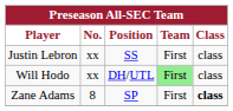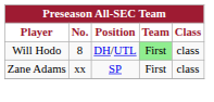- row: Justin Lebron | xx | SS | First | class
Will Hodo | No.: xx -> 8
Zane Adams | No.: 8 -> xx
Zane Adams | Class: bold -> normal
